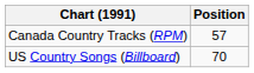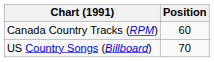Canada Country Tracks (RPM) | Position: 57 -> 60
